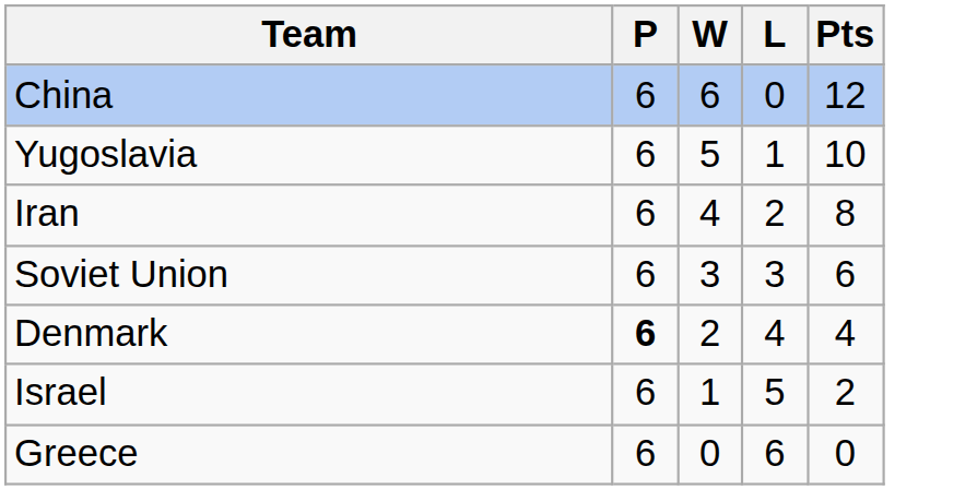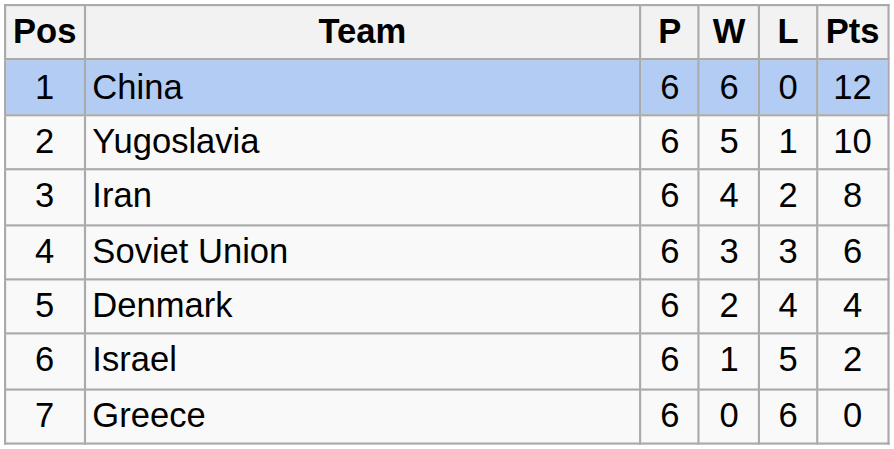+ column: Pos | 1 | 2 | 3 | 4 | 5 | 6 | 7
Denmark | P: bold -> normal
